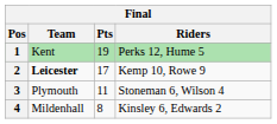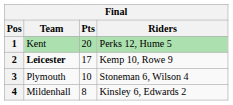1 | Pts: 19 -> 20
3 | Pts: 11 -> 10
